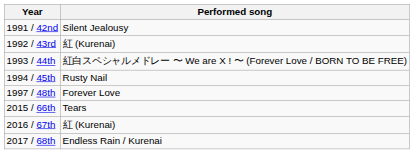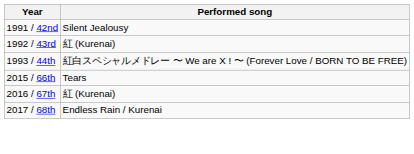- row: 1994 / 45th | Rusty Nail
- row: 1997 / 48th | Forever Love
